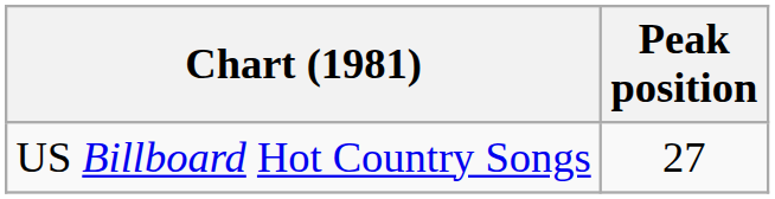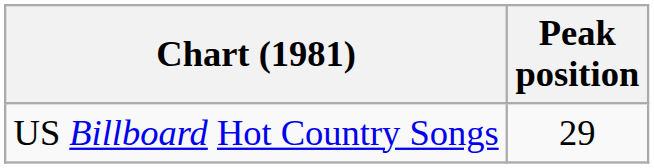US Billboard Hot Country Songs | Peak position: 27 -> 29
